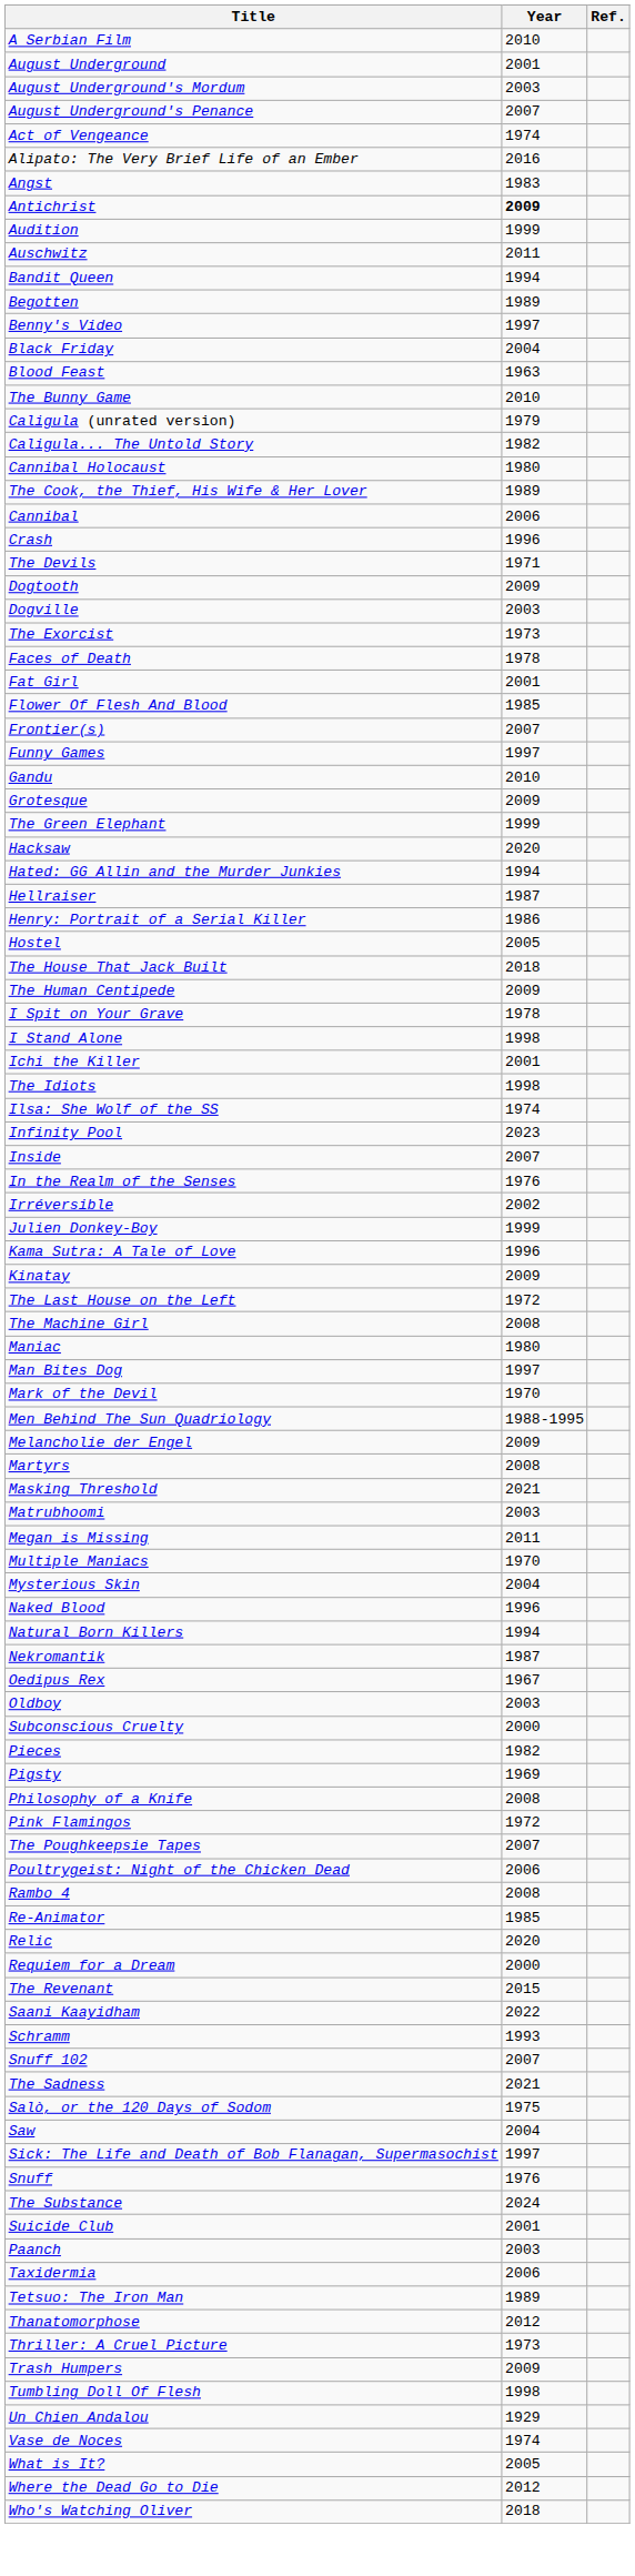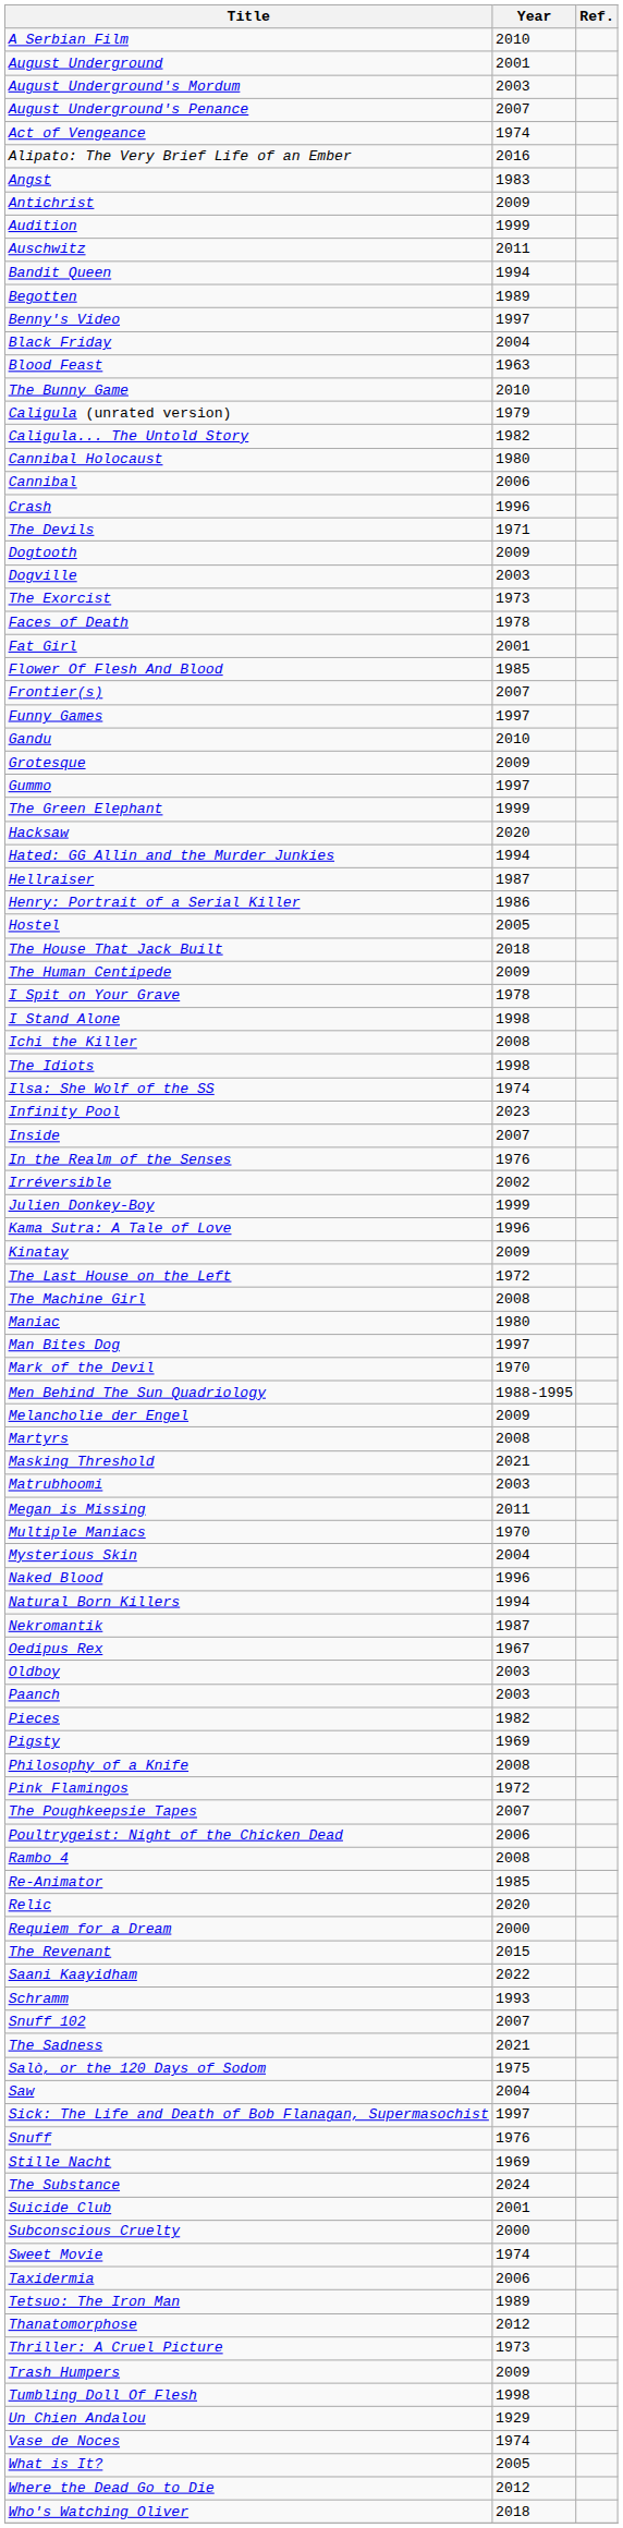Antichrist | Year: bold -> normal
- row: The Cook, the Thief, His Wife & Her Lover | 1989
+ row: Gummo | 1997
Ichi the Killer | Year: 2001 -> 2008
rows swapped: Paanch <-> Subconscious Cruelty
+ row: Stille Nacht | 1969
+ row: Sweet Movie | 1974
